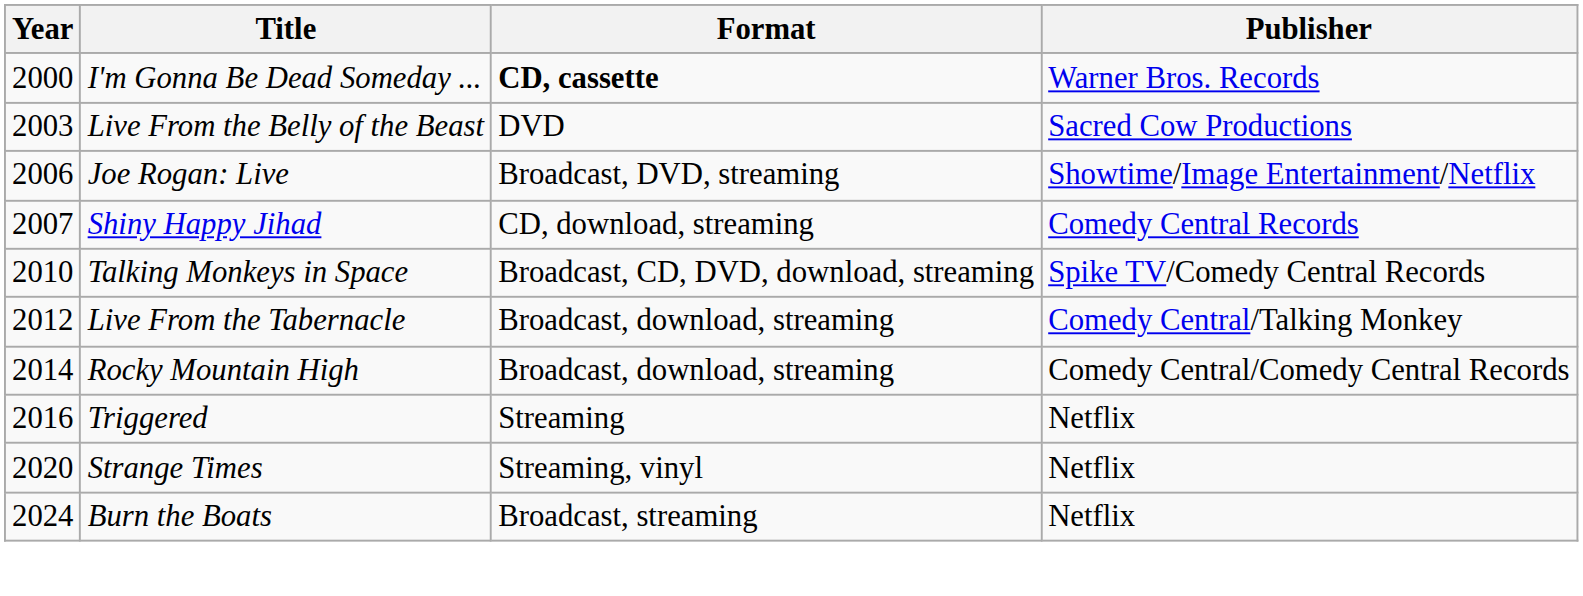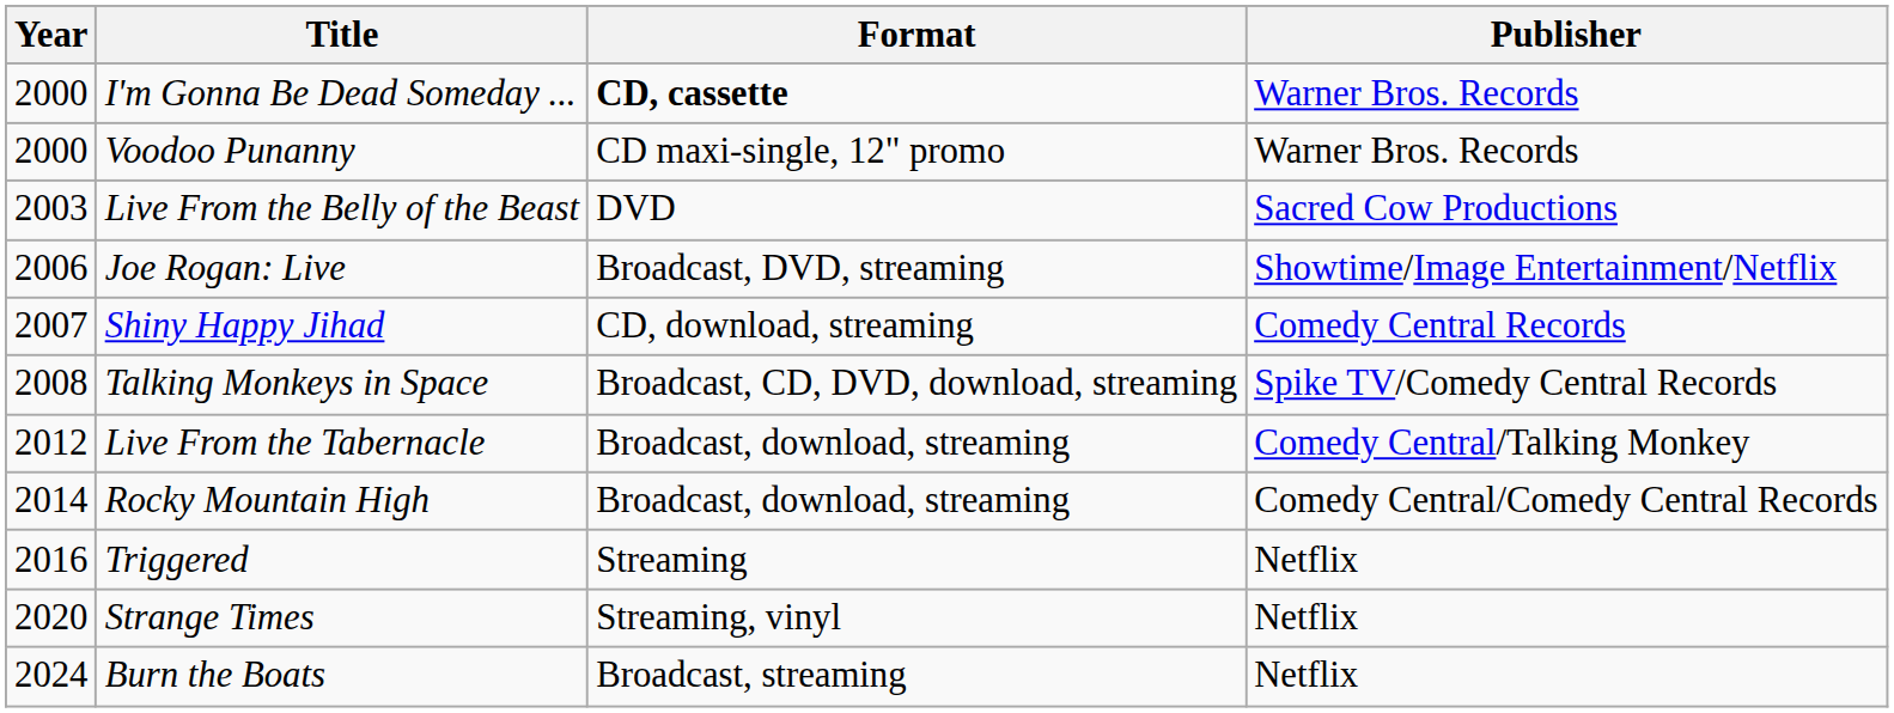+ row: 2000 | Voodoo Punanny | CD maxi-single, 12" promo | Warner Bros. Records
Talking Monkeys in Space | Year: 2010 -> 2008
